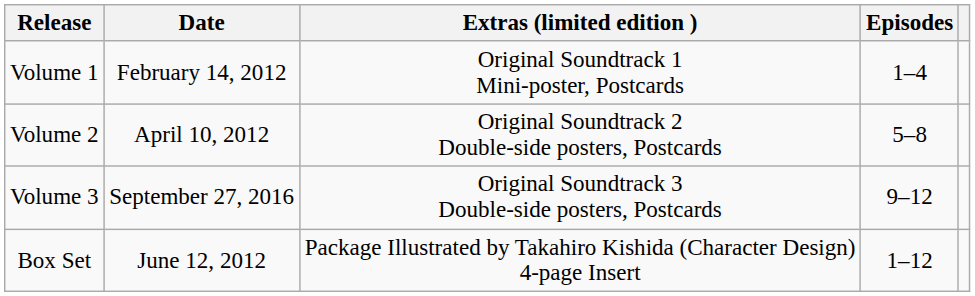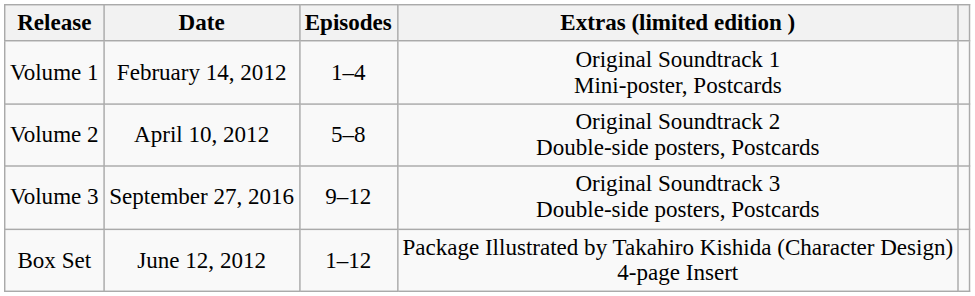columns swapped: Episodes <-> Extras (limited edition )
